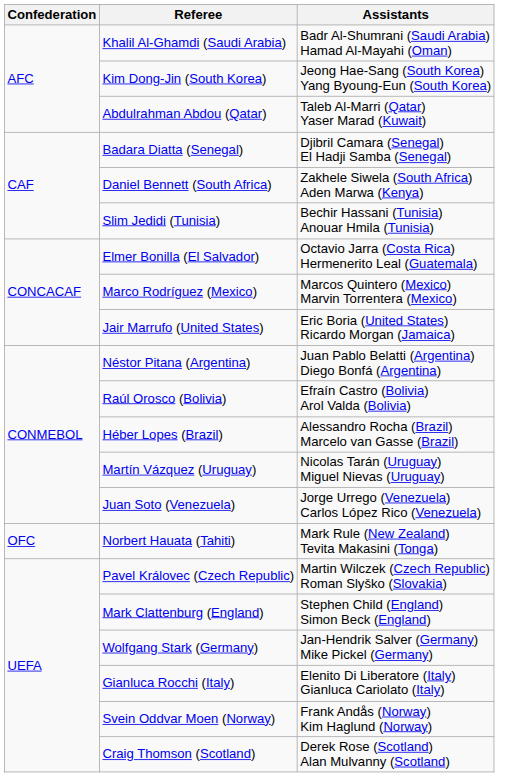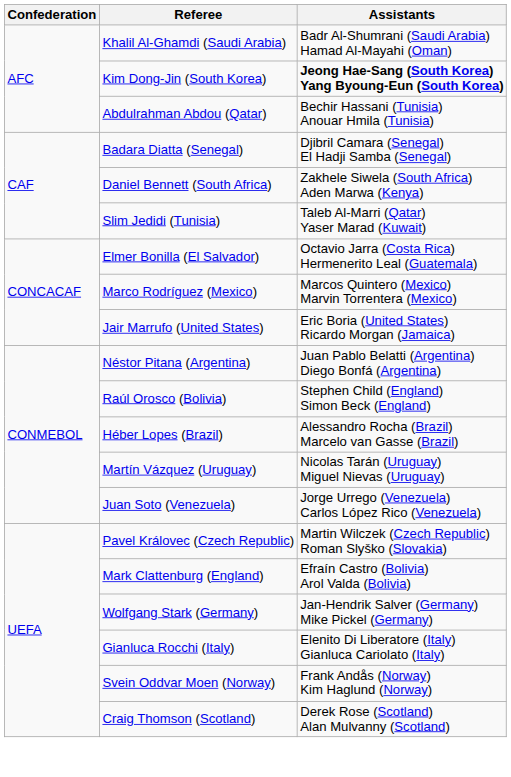Kim Dong-Jin (South Korea) | Assistants: normal -> bold
Abdulrahman Abdou (Qatar) | Assistants: Taleb Al-Marri (Qatar) Yaser Marad (Kuwait) -> Bechir Hassani (Tunisia) Anouar Hmila (Tunisia)
Slim Jedidi (Tunisia) | Assistants: Bechir Hassani (Tunisia) Anouar Hmila (Tunisia) -> Taleb Al-Marri (Qatar) Yaser Marad (Kuwait)
Raúl Orosco (Bolivia) | Assistants: Efraín Castro (Bolivia) Arol Valda (Bolivia) -> Stephen Child (England) Simon Beck (England)
- row: OFC | Norbert Hauata (Tahiti) | Mark Rule (New Zealand) Tevita Makasini (Tonga)
Mark Clattenburg (England) | Assistants: Stephen Child (England) Simon Beck (England) -> Efraín Castro (Bolivia) Arol Valda (Bolivia)
